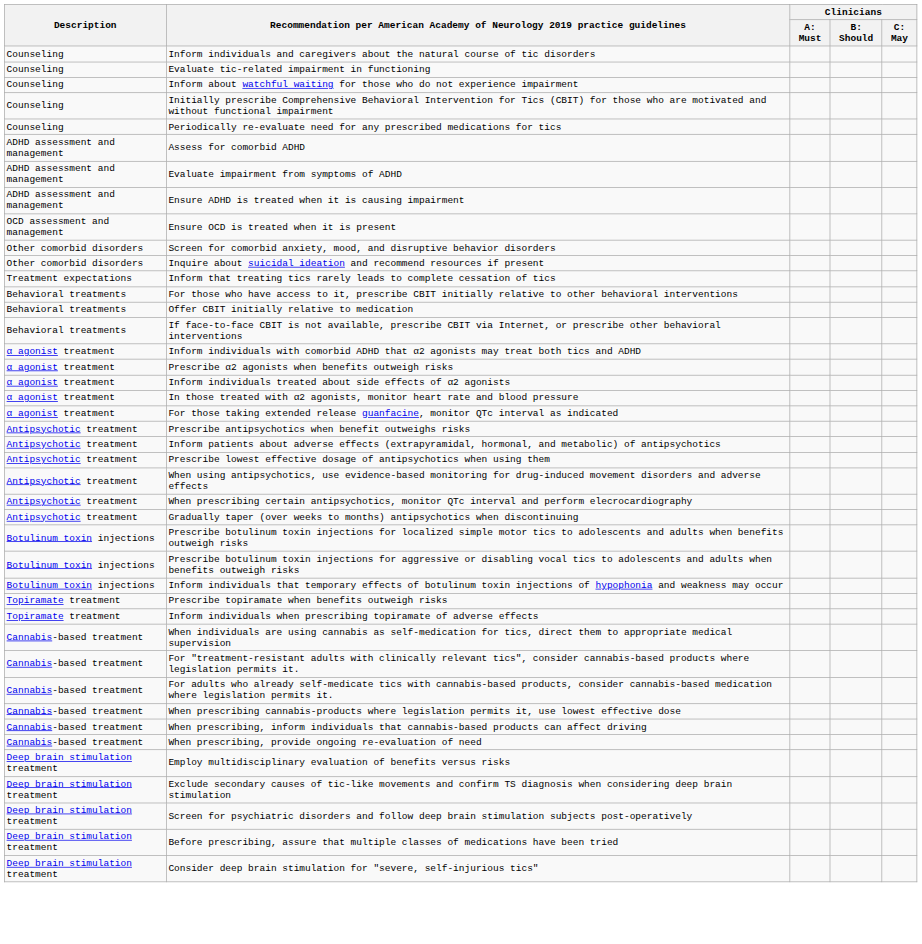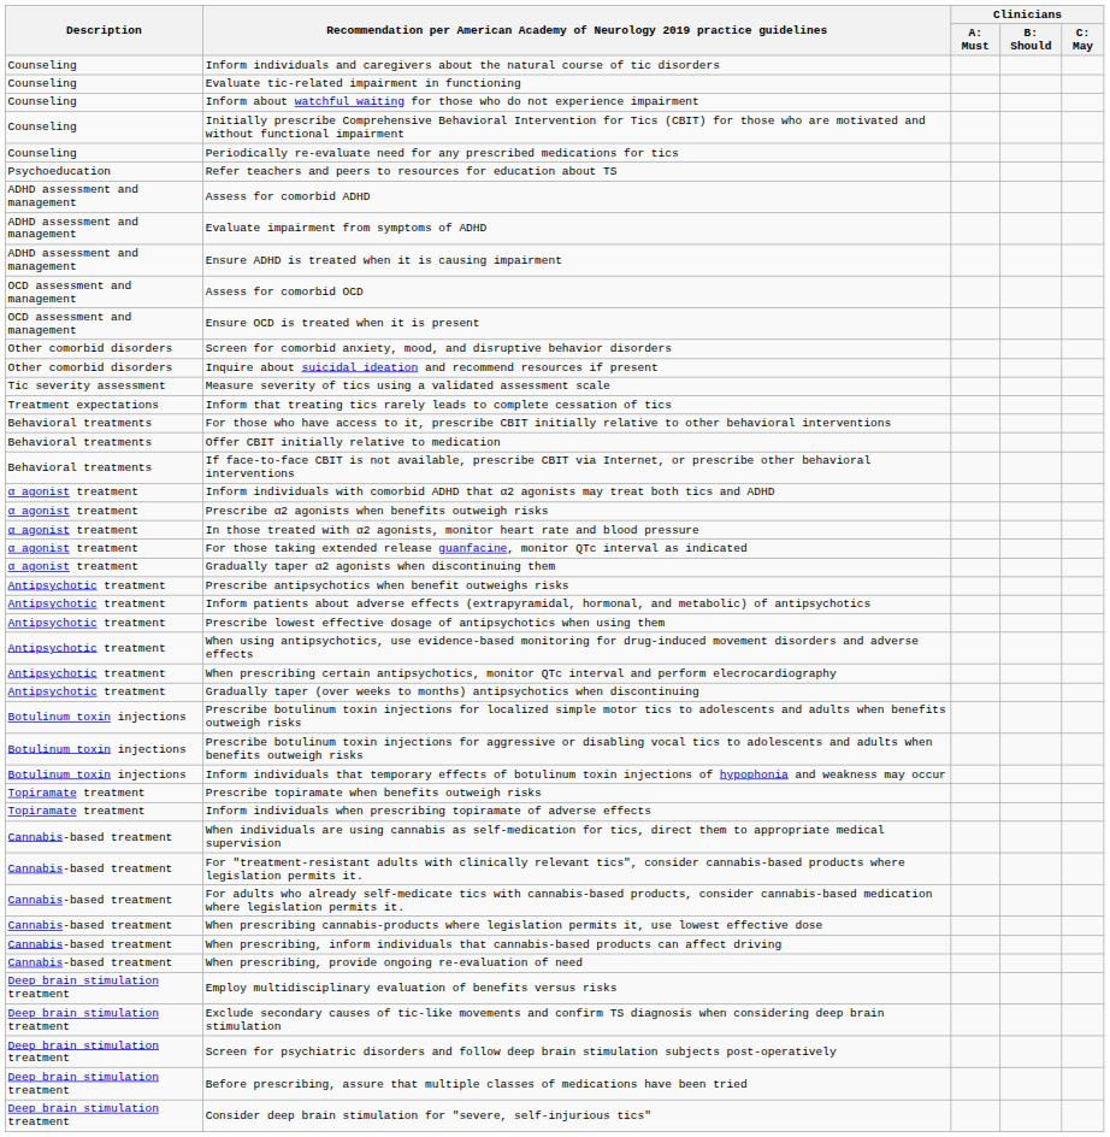+ row: Psychoeducation | Refer teachers and peers to resources for education about TS
+ row: OCD assessment and management | Assess for comorbid OCD
+ row: Tic severity assessment | Measure severity of tics using a validated assessment scale
- row: α agonist treatment | Inform individuals treated about side effects of α2 agonists
+ row: α agonist treatment | Gradually taper α2 agonists when discontinuing them
